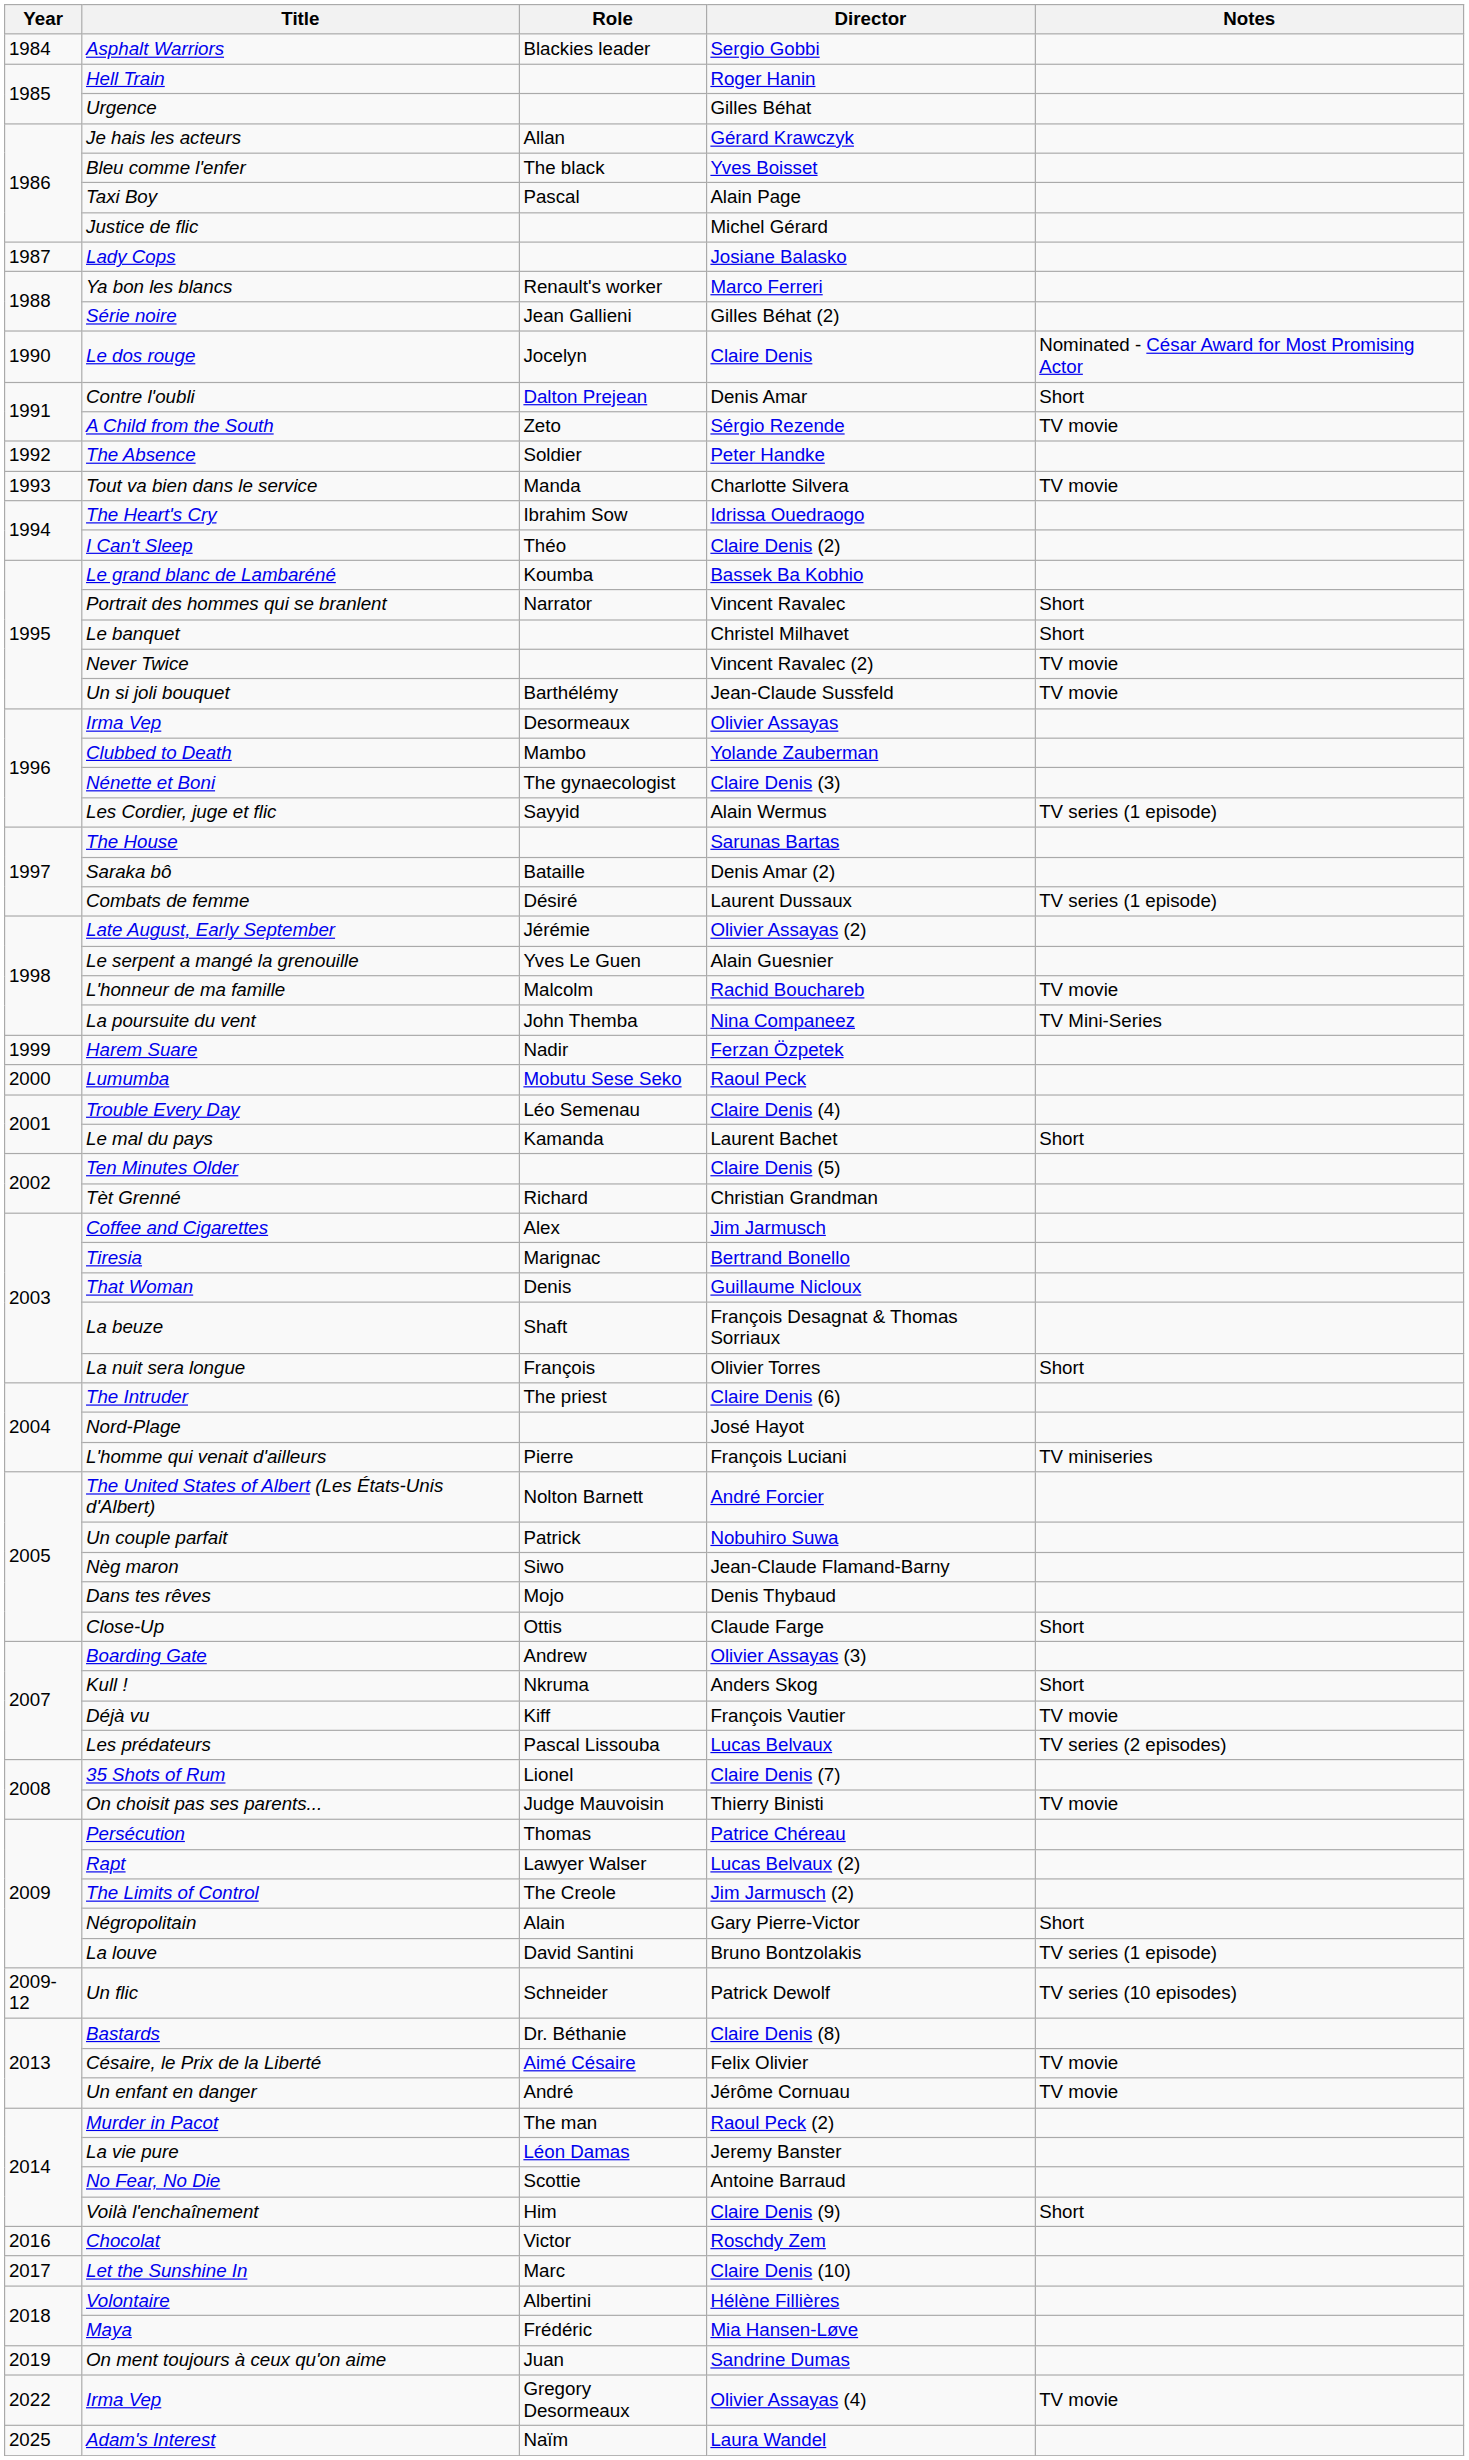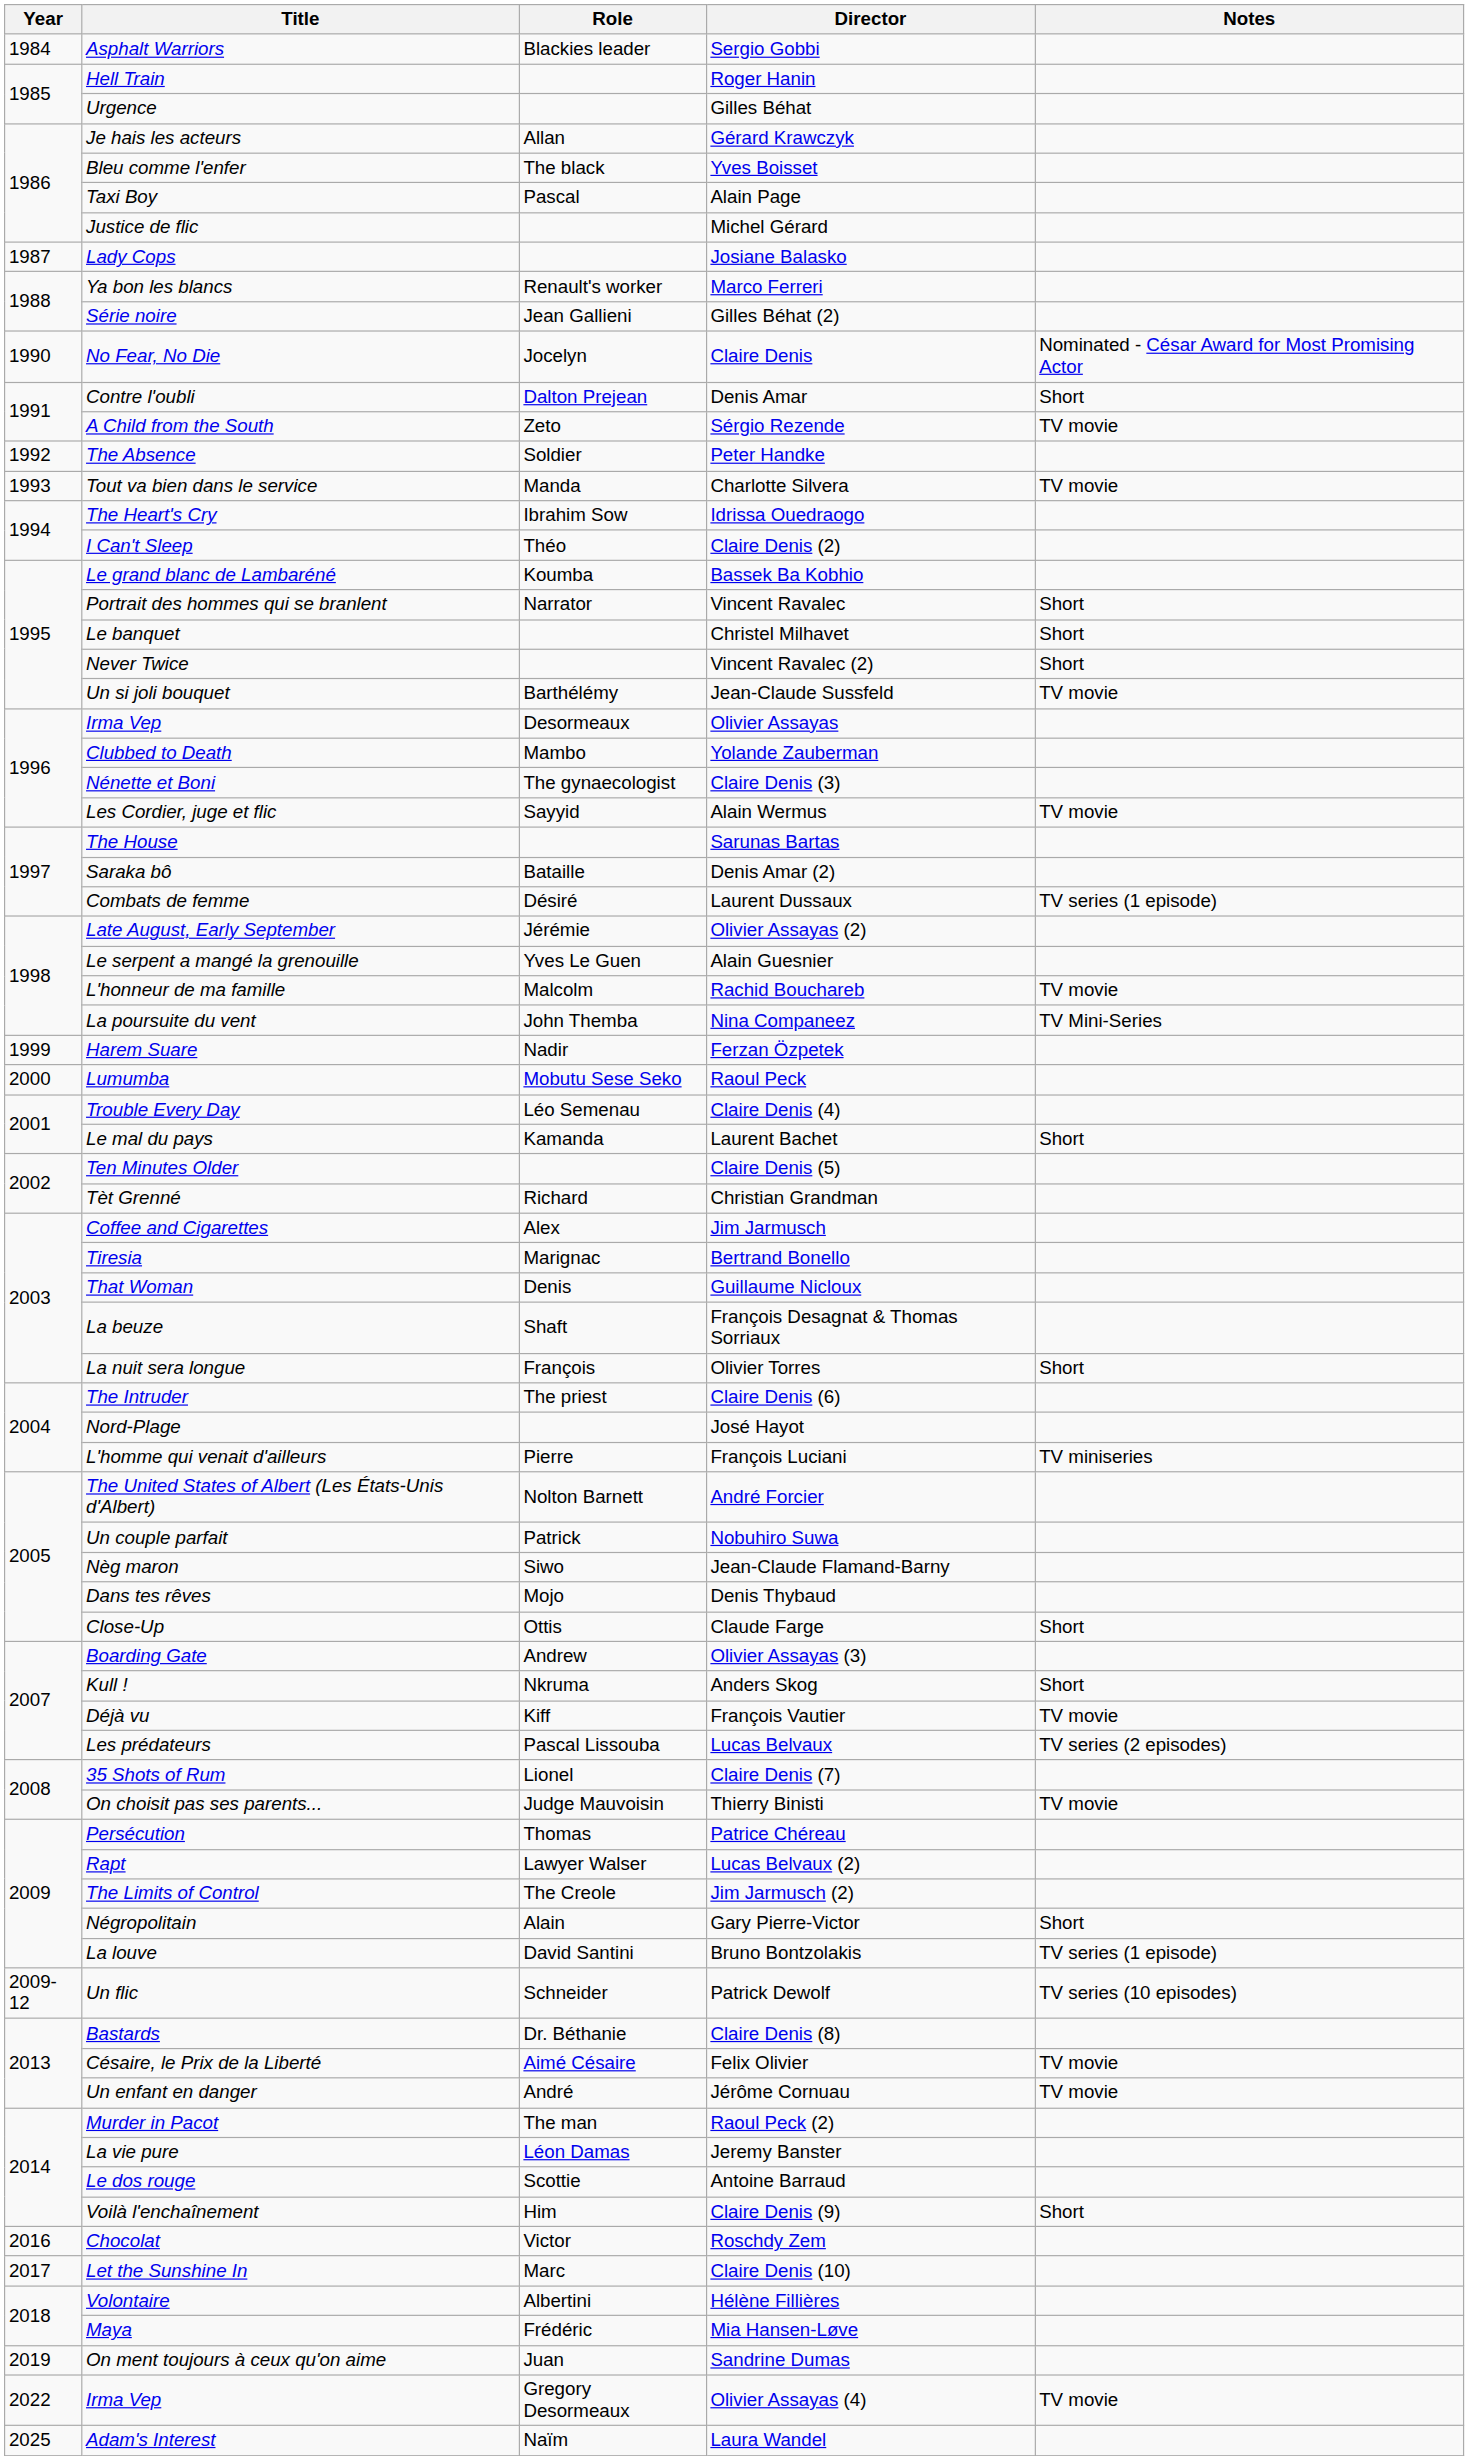Claire Denis | Title: Le dos rouge -> No Fear, No Die
Vincent Ravalec (2) | Notes: TV movie -> Short
Alain Wermus | Notes: TV series (1 episode) -> TV movie
Antoine Barraud | Title: No Fear, No Die -> Le dos rouge
